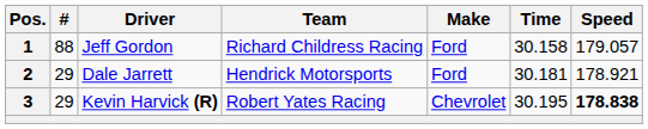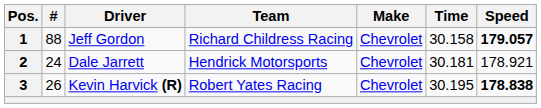1 | Make: Ford -> Chevrolet
1 | Speed: normal -> bold
2 | #: 29 -> 24
2 | Make: Ford -> Chevrolet
3 | #: 29 -> 26
